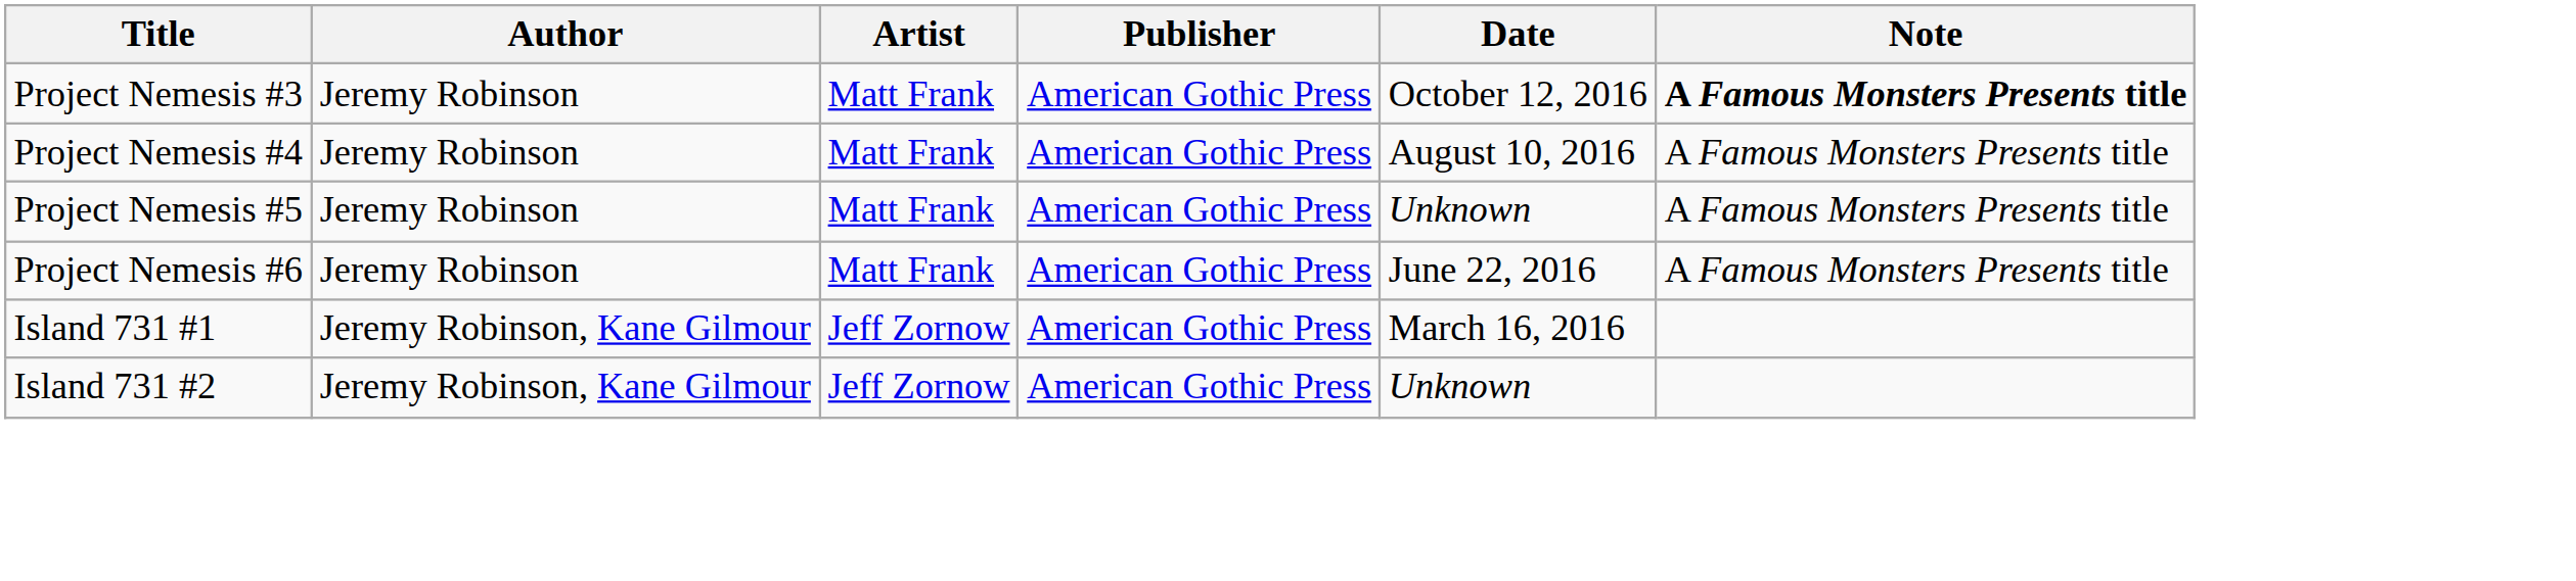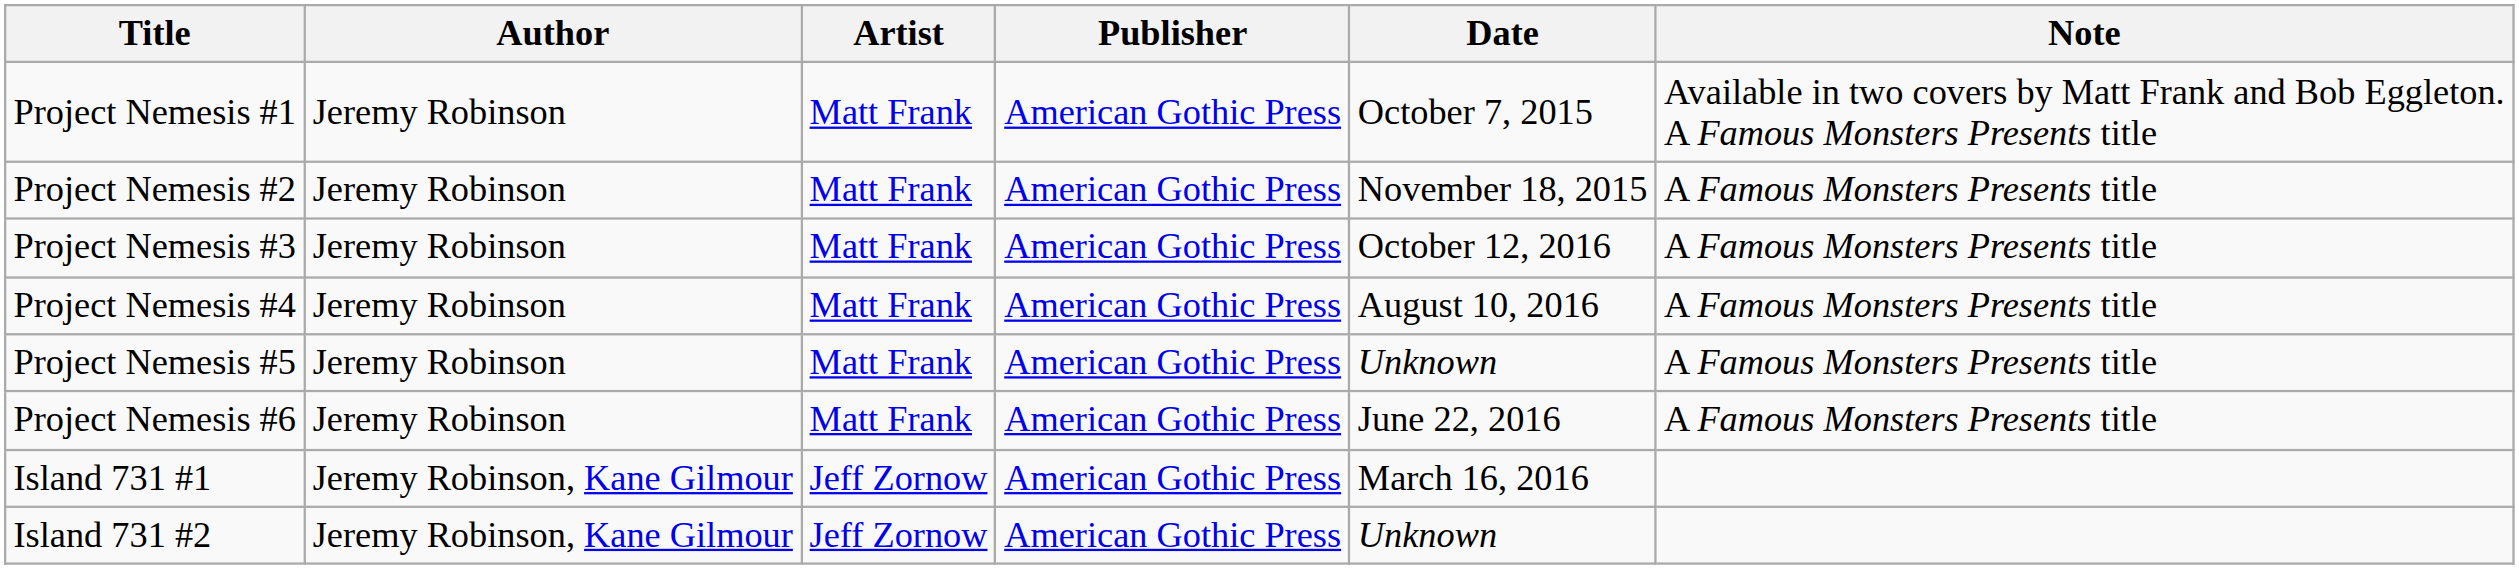+ row: Project Nemesis #1 | Jeremy Robinson | Matt Frank | American Gothic Press | October 7, 2015 | Available in two covers by Matt Frank and Bob Eggleton. A Famous Monsters Presents title
+ row: Project Nemesis #2 | Jeremy Robinson | Matt Frank | American Gothic Press | November 18, 2015 | A Famous Monsters Presents title
Project Nemesis #3 | Note: bold -> normal
